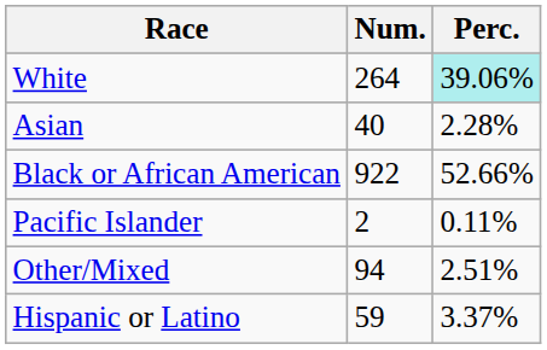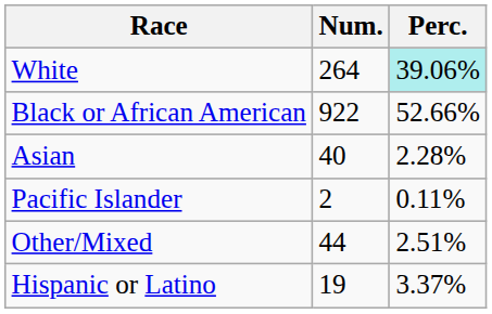rows swapped: Black or African American <-> Asian
Other/Mixed | Num.: 94 -> 44
Hispanic or Latino | Num.: 59 -> 19
